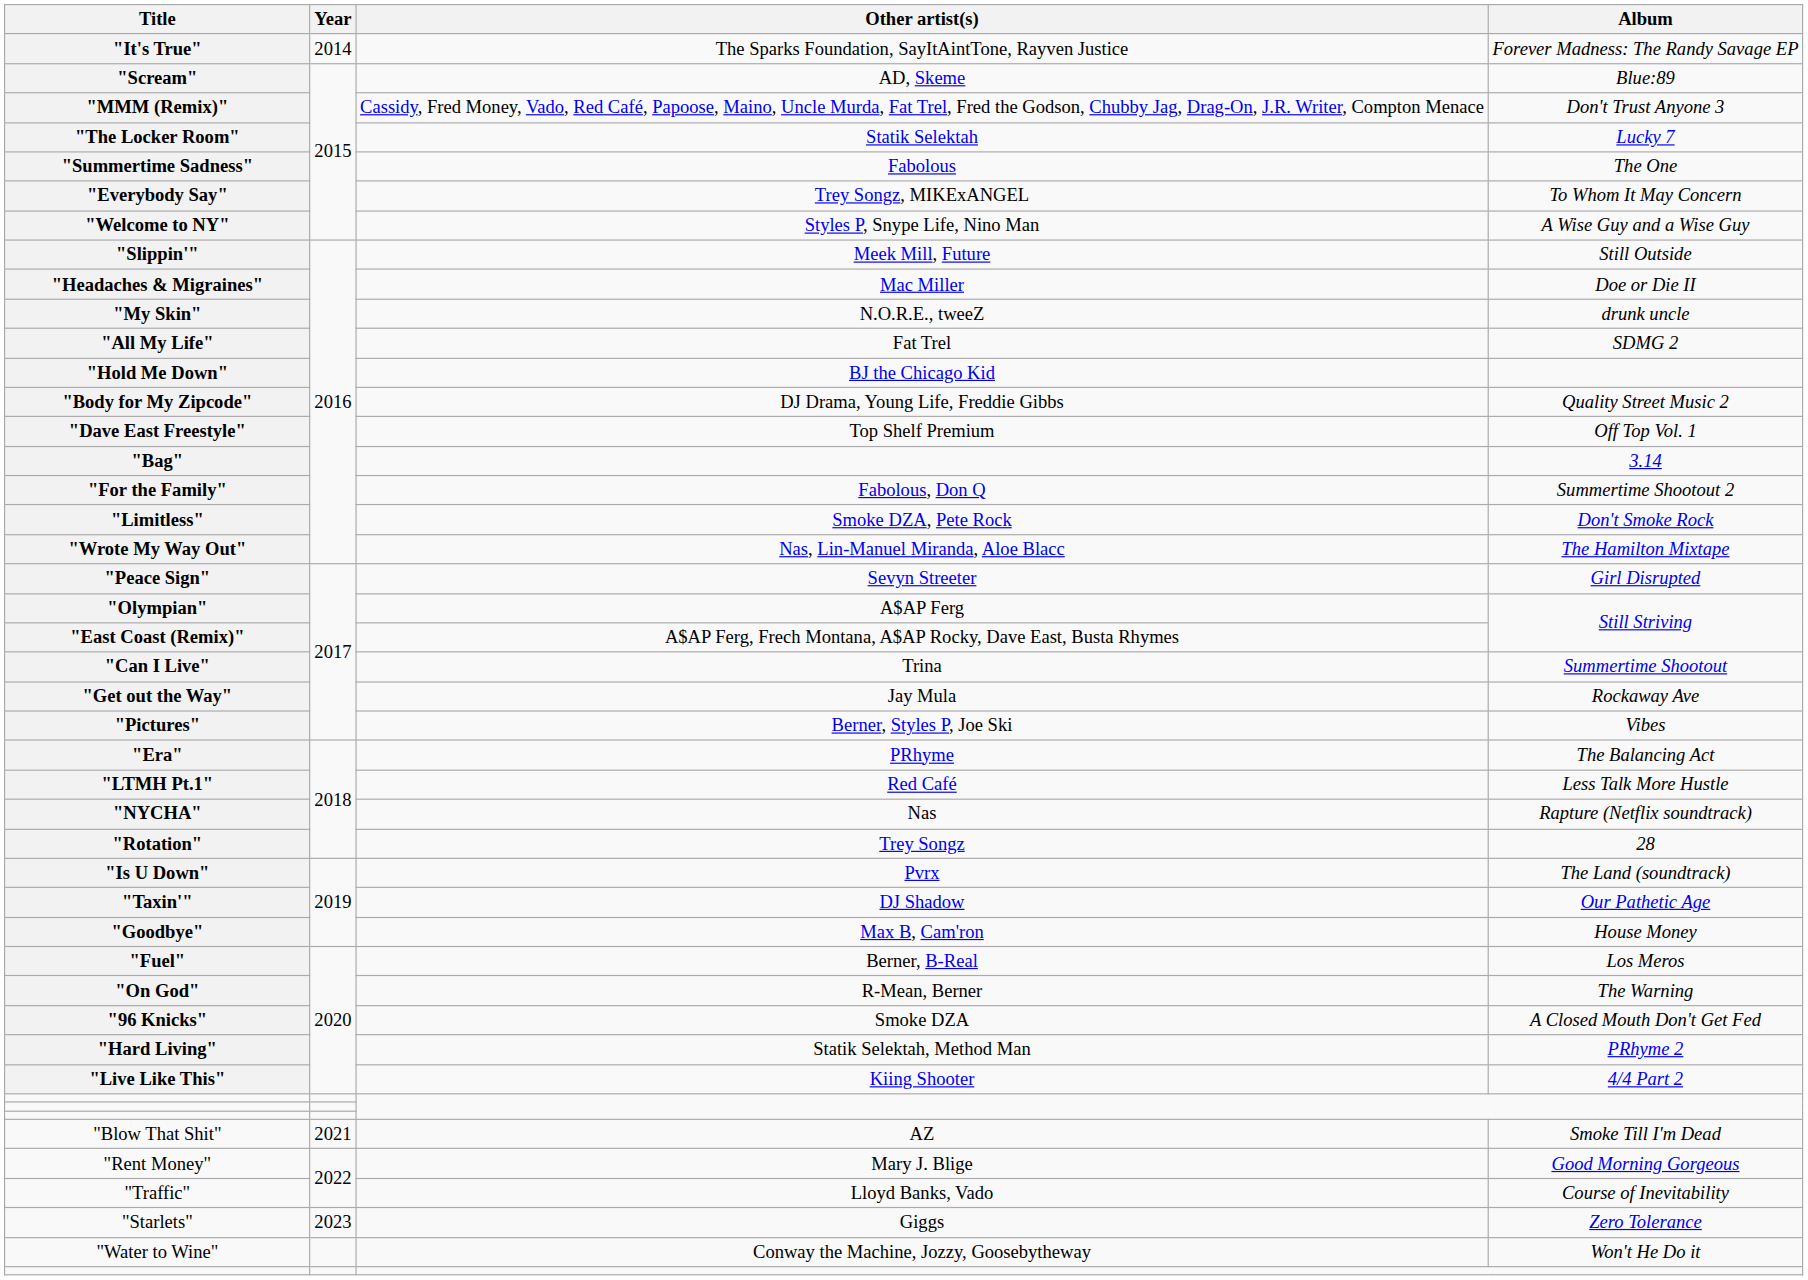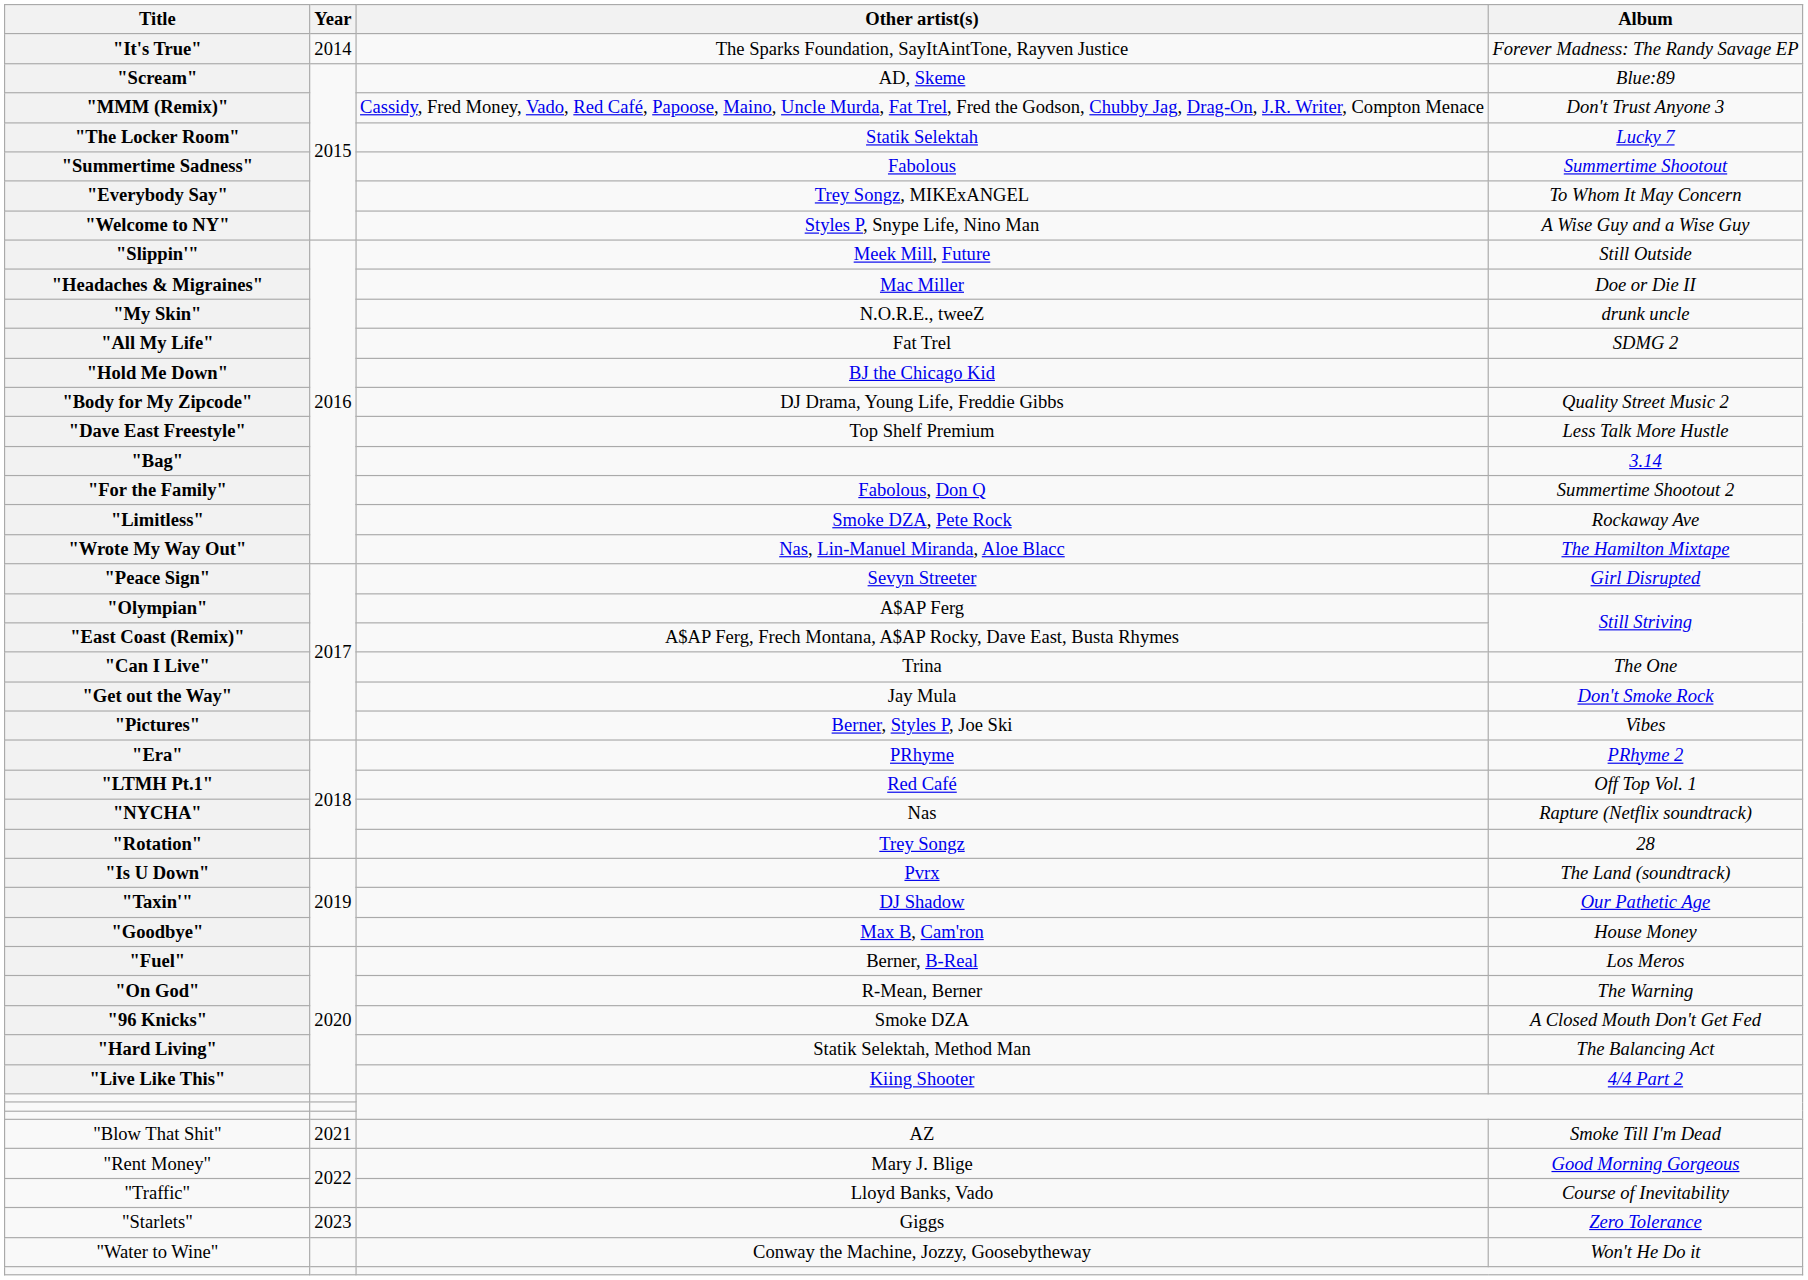"Summertime Sadness" | Album: The One -> Summertime Shootout
"Dave East Freestyle" | Album: Off Top Vol. 1 -> Less Talk More Hustle
"Limitless" | Album: Don't Smoke Rock -> Rockaway Ave
"Can I Live" | Album: Summertime Shootout -> The One
"Get out the Way" | Album: Rockaway Ave -> Don't Smoke Rock
"Era" | Album: The Balancing Act -> PRhyme 2
"LTMH Pt.1" | Album: Less Talk More Hustle -> Off Top Vol. 1
"Hard Living" | Album: PRhyme 2 -> The Balancing Act
